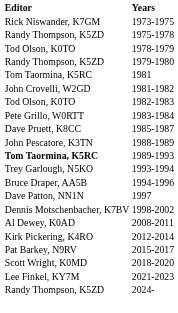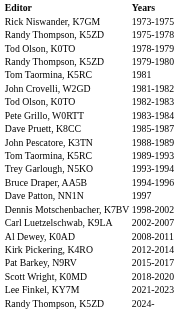1989-1993 | Editor: bold -> normal
+ row: Carl Luetzelschwab, K9LA | 2002-2007
